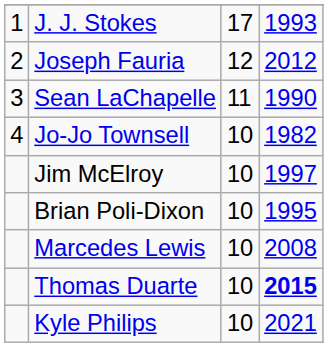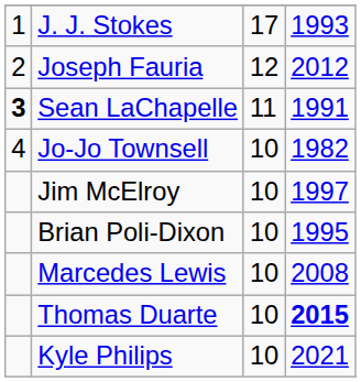Sean LaChapelle | column 1: normal -> bold
Sean LaChapelle | column 4: 1990 -> 1991
